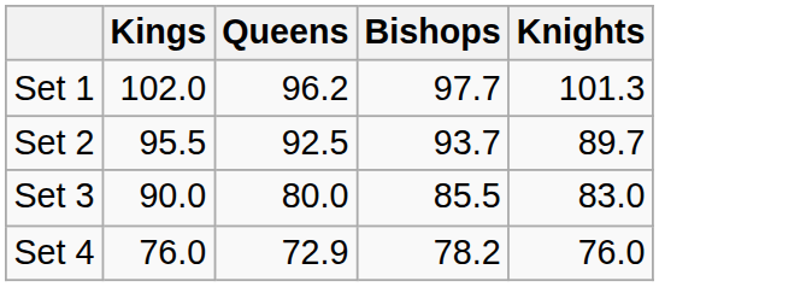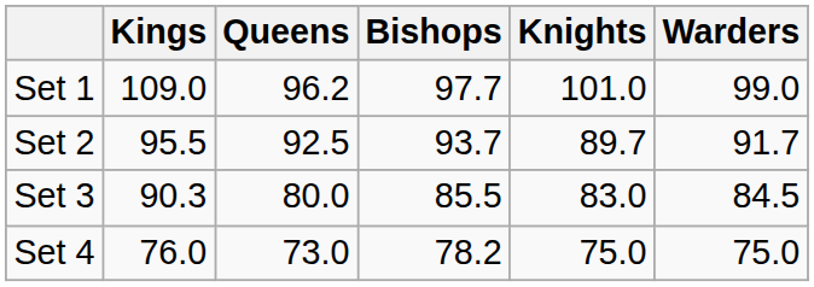+ column: Warders | 99.0 | 91.7 | 84.5 | 75.0
Set 1 | Kings: 102.0 -> 109.0
Set 1 | Knights: 101.3 -> 101.0
Set 3 | Kings: 90.0 -> 90.3
Set 4 | Queens: 72.9 -> 73.0
Set 4 | Knights: 76.0 -> 75.0
